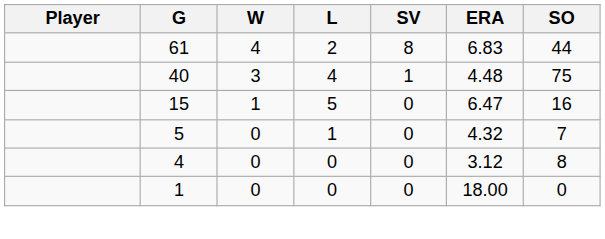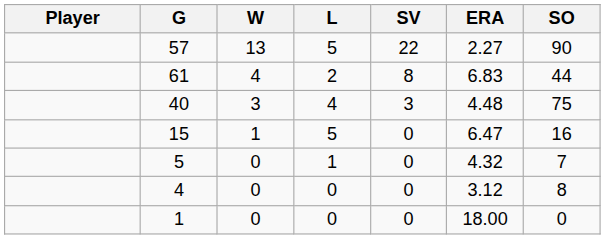+ row: 57 | 13 | 5 | 22 | 2.27 | 90
40 | SV: 1 -> 3
